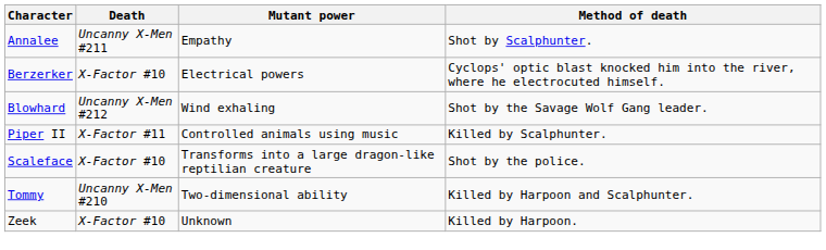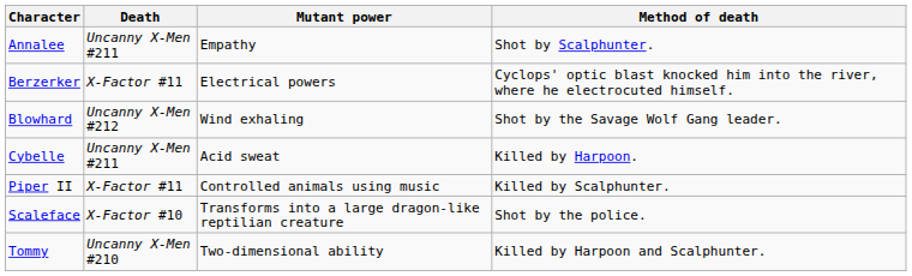Berzerker | Death: X-Factor #10 -> X-Factor #11
+ row: Cybelle | Uncanny X-Men #211 | Acid sweat | Killed by Harpoon.
- row: Zeek | X-Factor #10 | Unknown | Killed by Harpoon.
